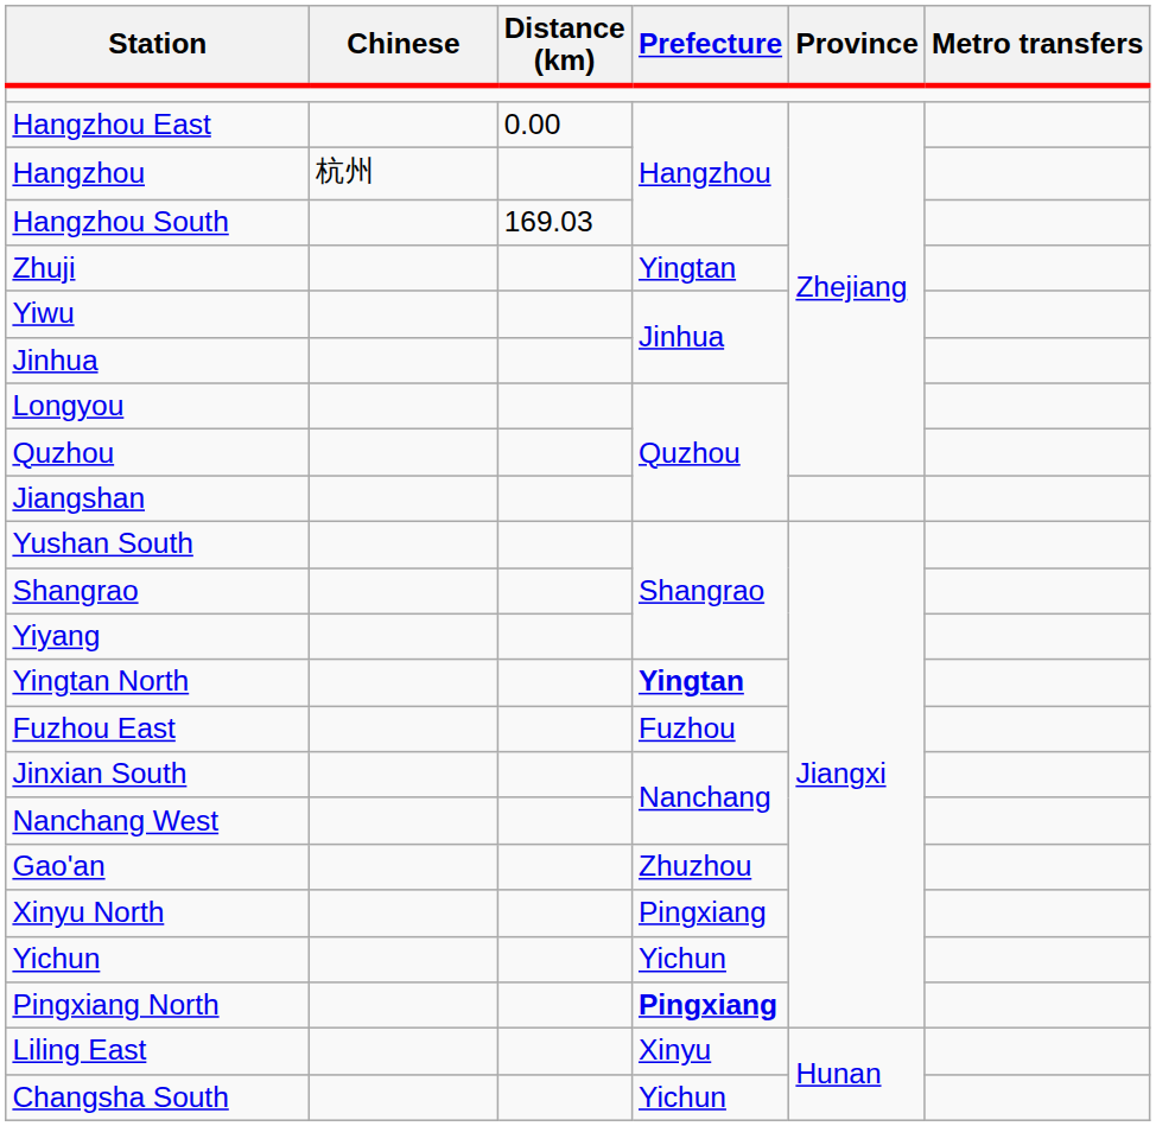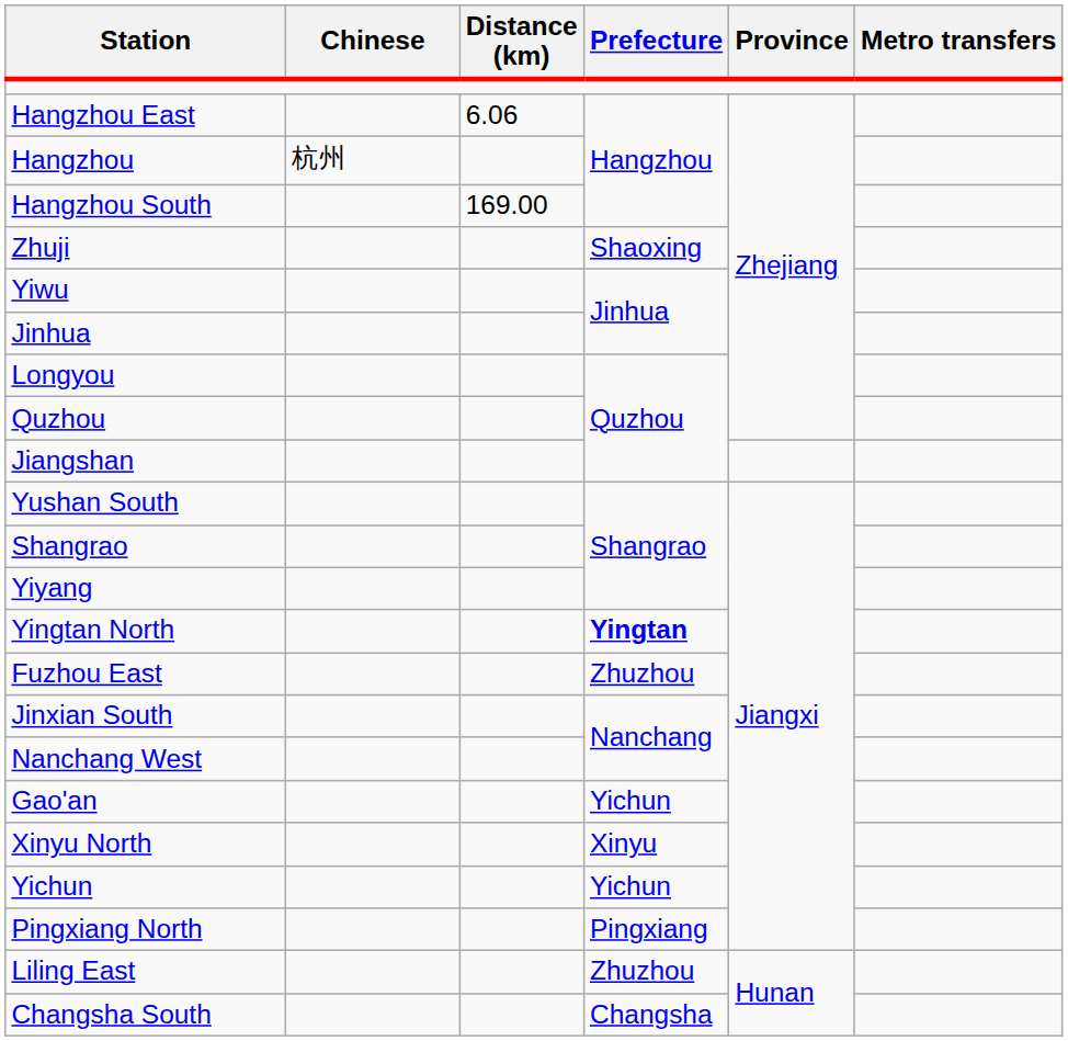Hangzhou East | Distance (km): 0.00 -> 6.06
Hangzhou South | Distance (km): 169.03 -> 169.00
Zhuji | Prefecture: Yingtan -> Shaoxing
Fuzhou East | Prefecture: Fuzhou -> Zhuzhou
Gao'an | Prefecture: Zhuzhou -> Yichun
Xinyu North | Prefecture: Pingxiang -> Xinyu
Pingxiang North | Prefecture: bold -> normal
Liling East | Prefecture: Xinyu -> Zhuzhou
Changsha South | Prefecture: Yichun -> Changsha
